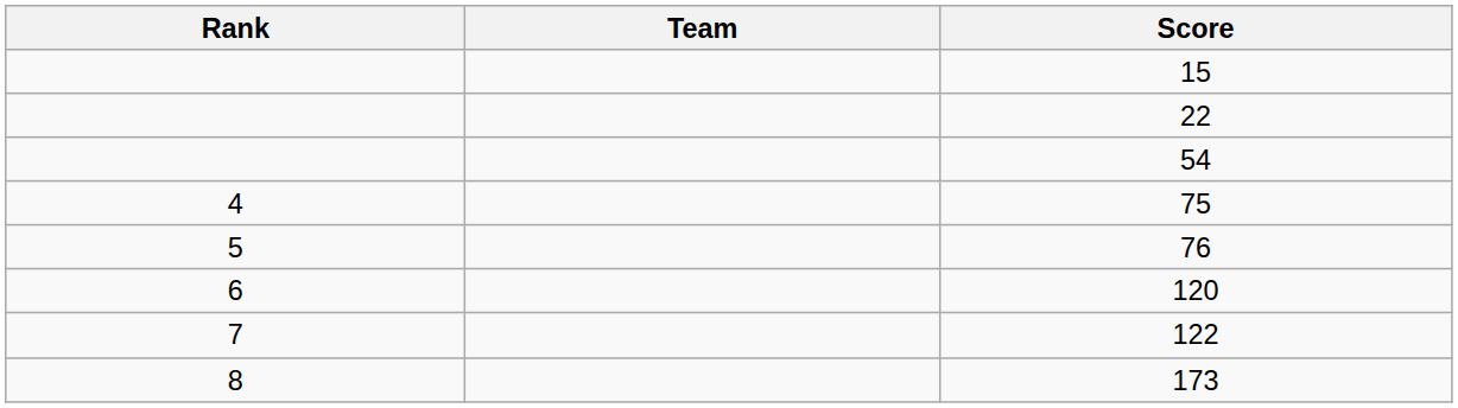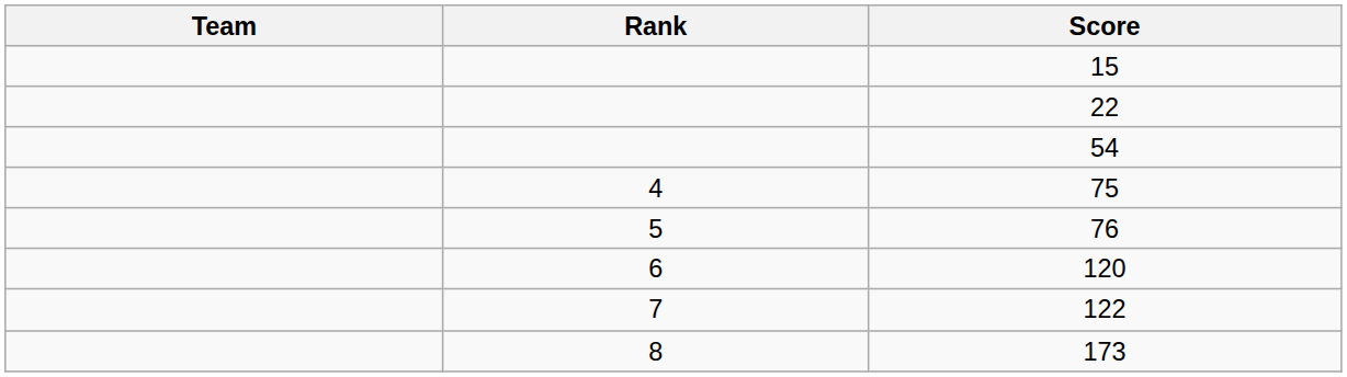columns swapped: Rank <-> Team
